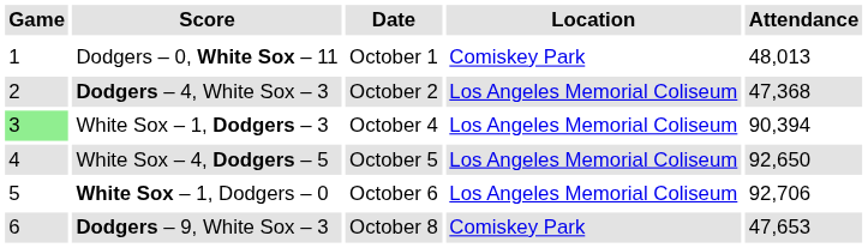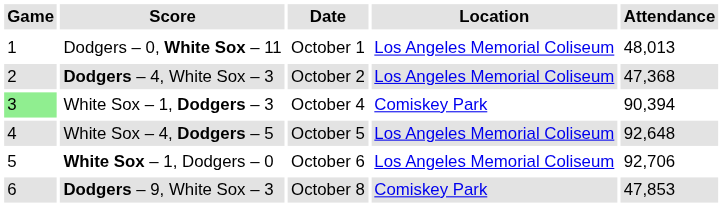Dodgers – 0, White Sox – 11 | Location: Comiskey Park -> Los Angeles Memorial Coliseum
White Sox – 1, Dodgers – 3 | Location: Los Angeles Memorial Coliseum -> Comiskey Park
White Sox – 4, Dodgers – 5 | Attendance: 92,650 -> 92,648
Dodgers – 9, White Sox – 3 | Attendance: 47,653 -> 47,853
